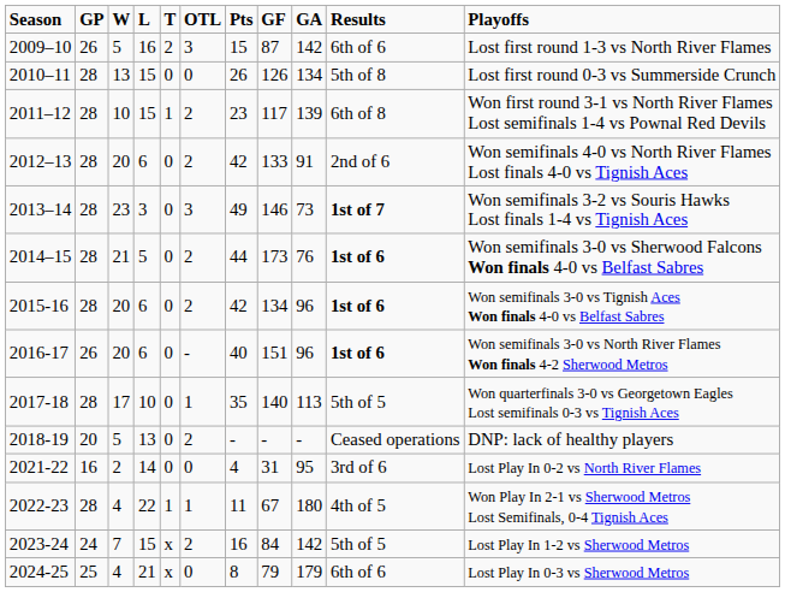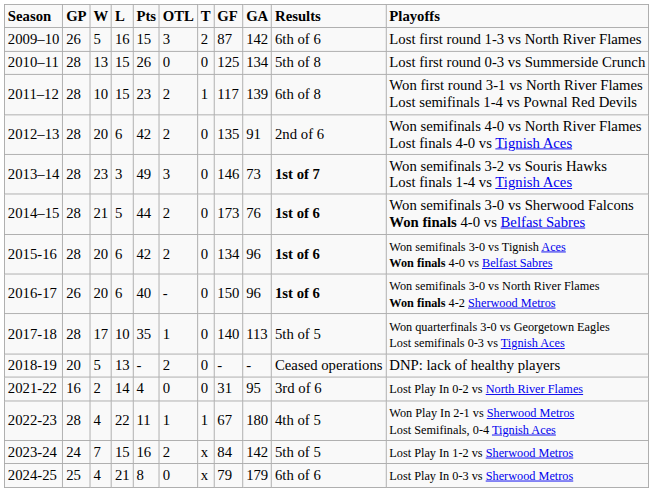columns swapped: T <-> Pts
2010–11 | GF: 126 -> 125
2012–13 | GF: 133 -> 135
2016-17 | GF: 151 -> 150
